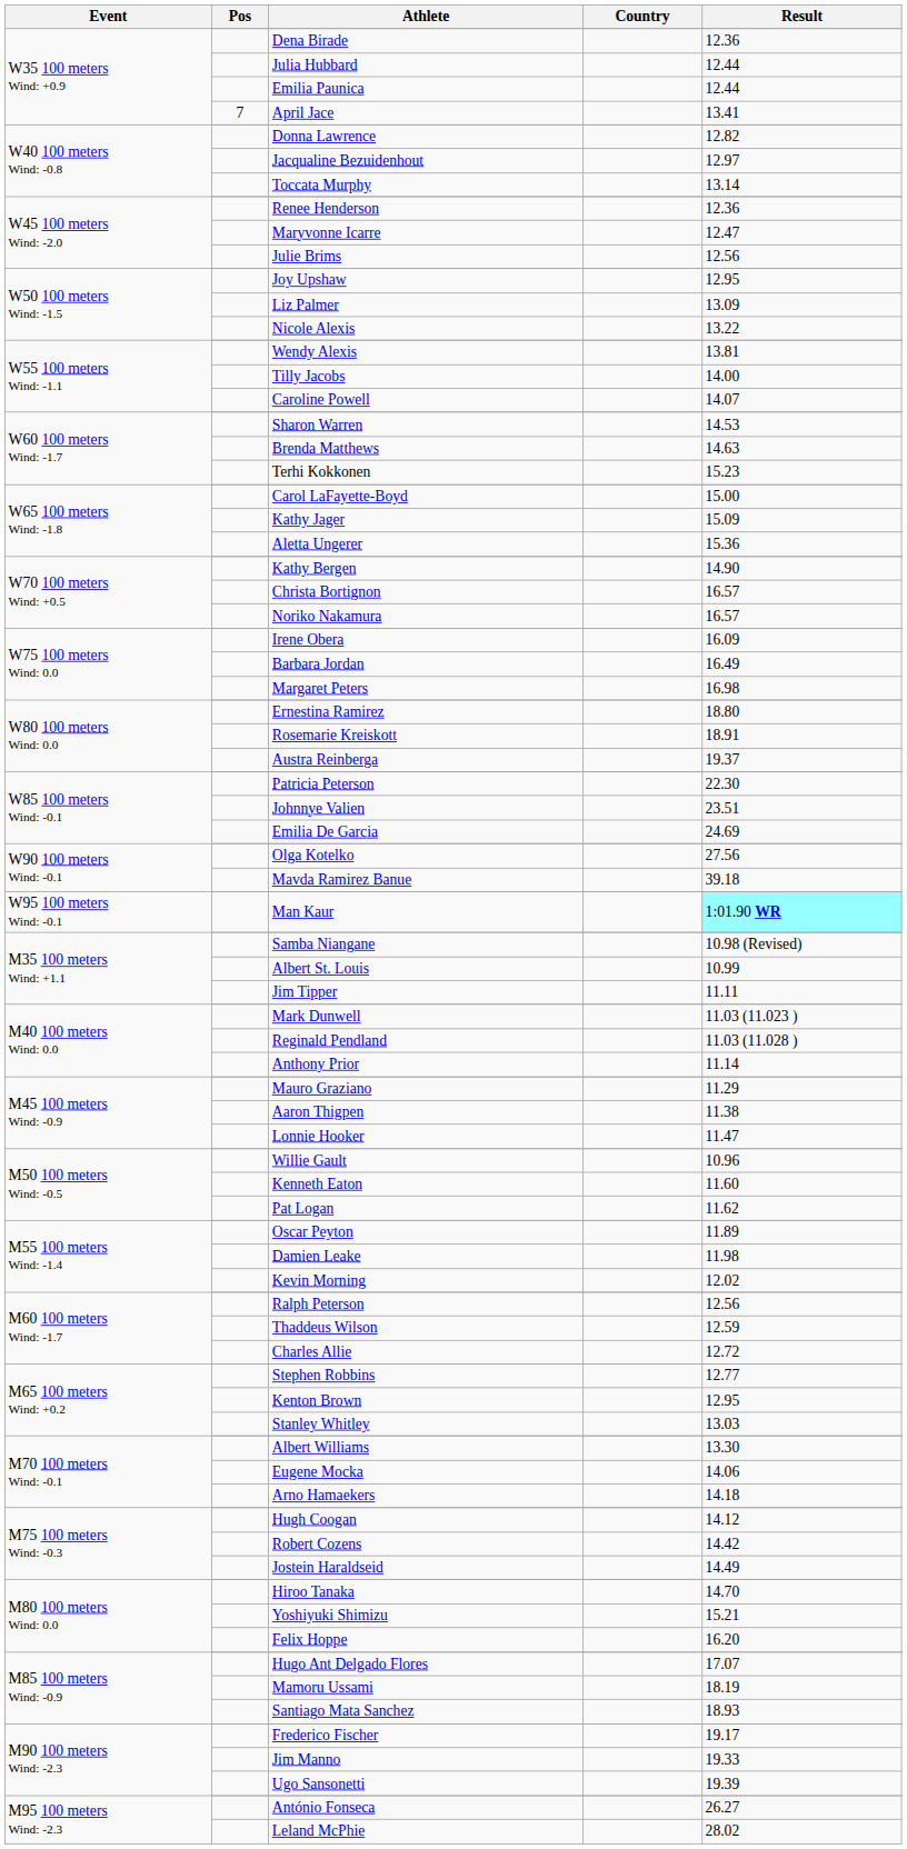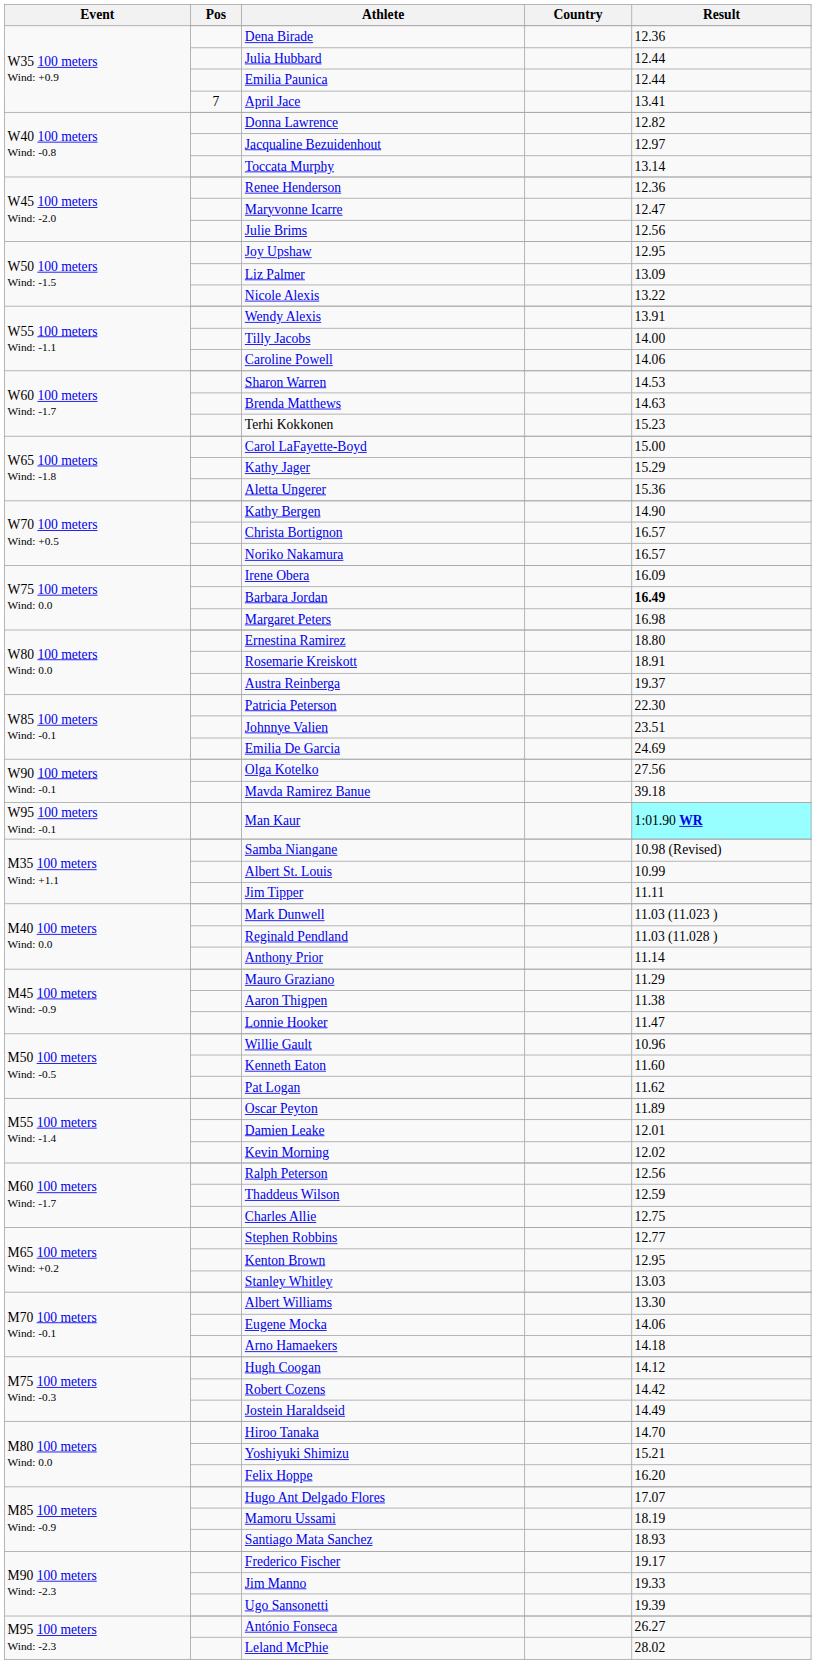Wendy Alexis | Result: 13.81 -> 13.91
Caroline Powell | Result: 14.07 -> 14.06
Kathy Jager | Result: 15.09 -> 15.29
Barbara Jordan | Result: normal -> bold
Damien Leake | Result: 11.98 -> 12.01
Charles Allie | Result: 12.72 -> 12.75
